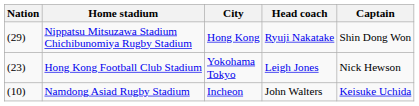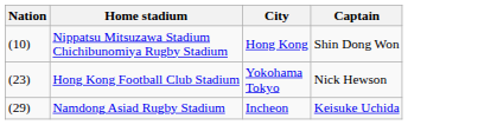- column: Head coach | Ryuji Nakatake | Leigh Jones | John Walters
Nippatsu Mitsuzawa Stadium Chichibunomiya Rugby Stadium | Nation: (29) -> (10)
Namdong Asiad Rugby Stadium | Nation: (10) -> (29)
